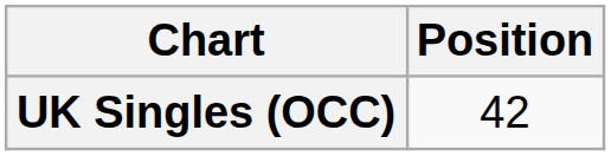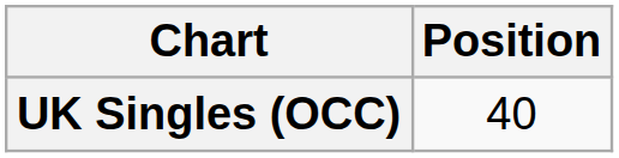UK Singles (OCC) | Position: 42 -> 40
